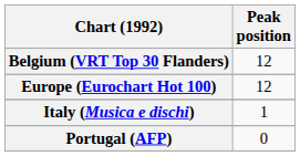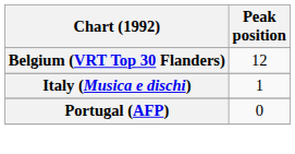- row: Europe (Eurochart Hot 100) | 12
